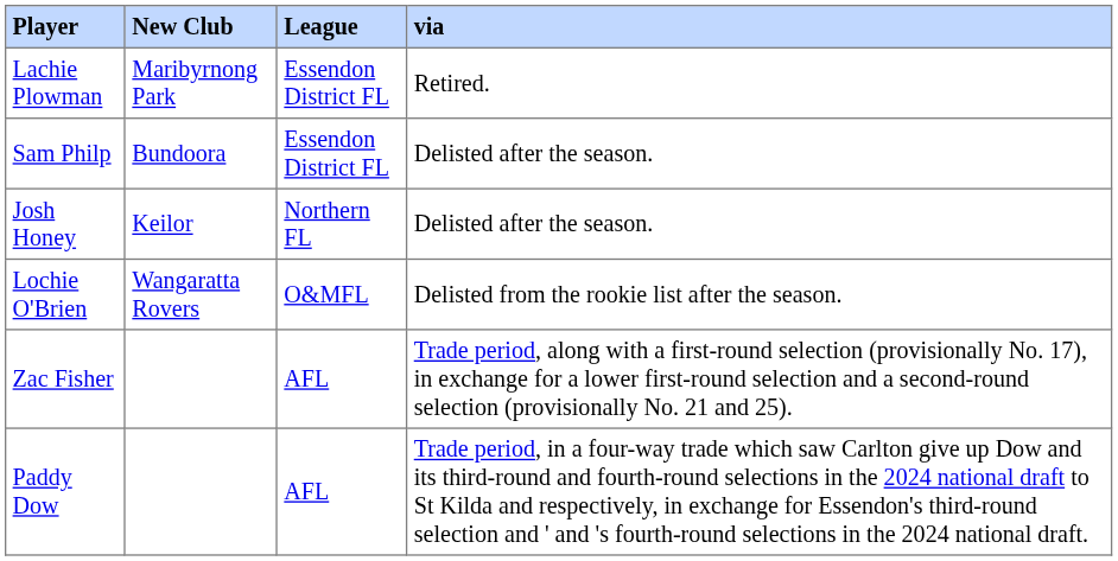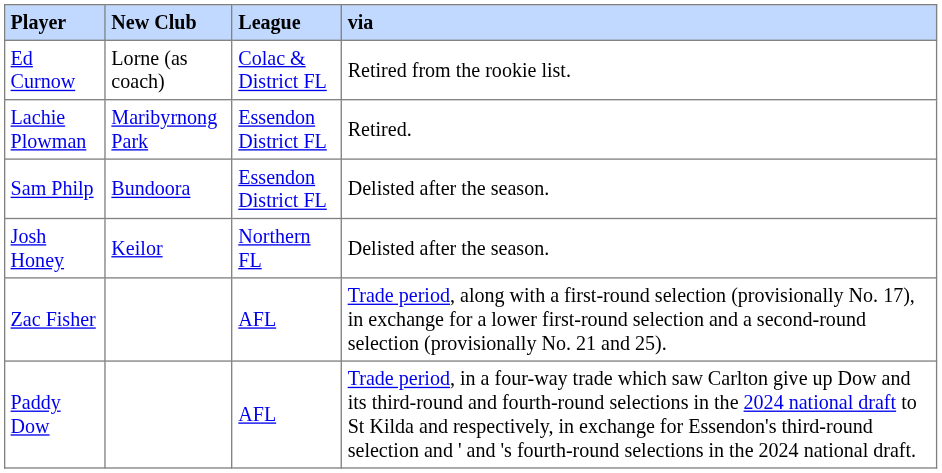+ row: Ed Curnow | Lorne (as coach) | Colac & District FL | Retired from the rookie list.
- row: Lochie O'Brien | Wangaratta Rovers | O&MFL | Delisted from the rookie list after the season.
